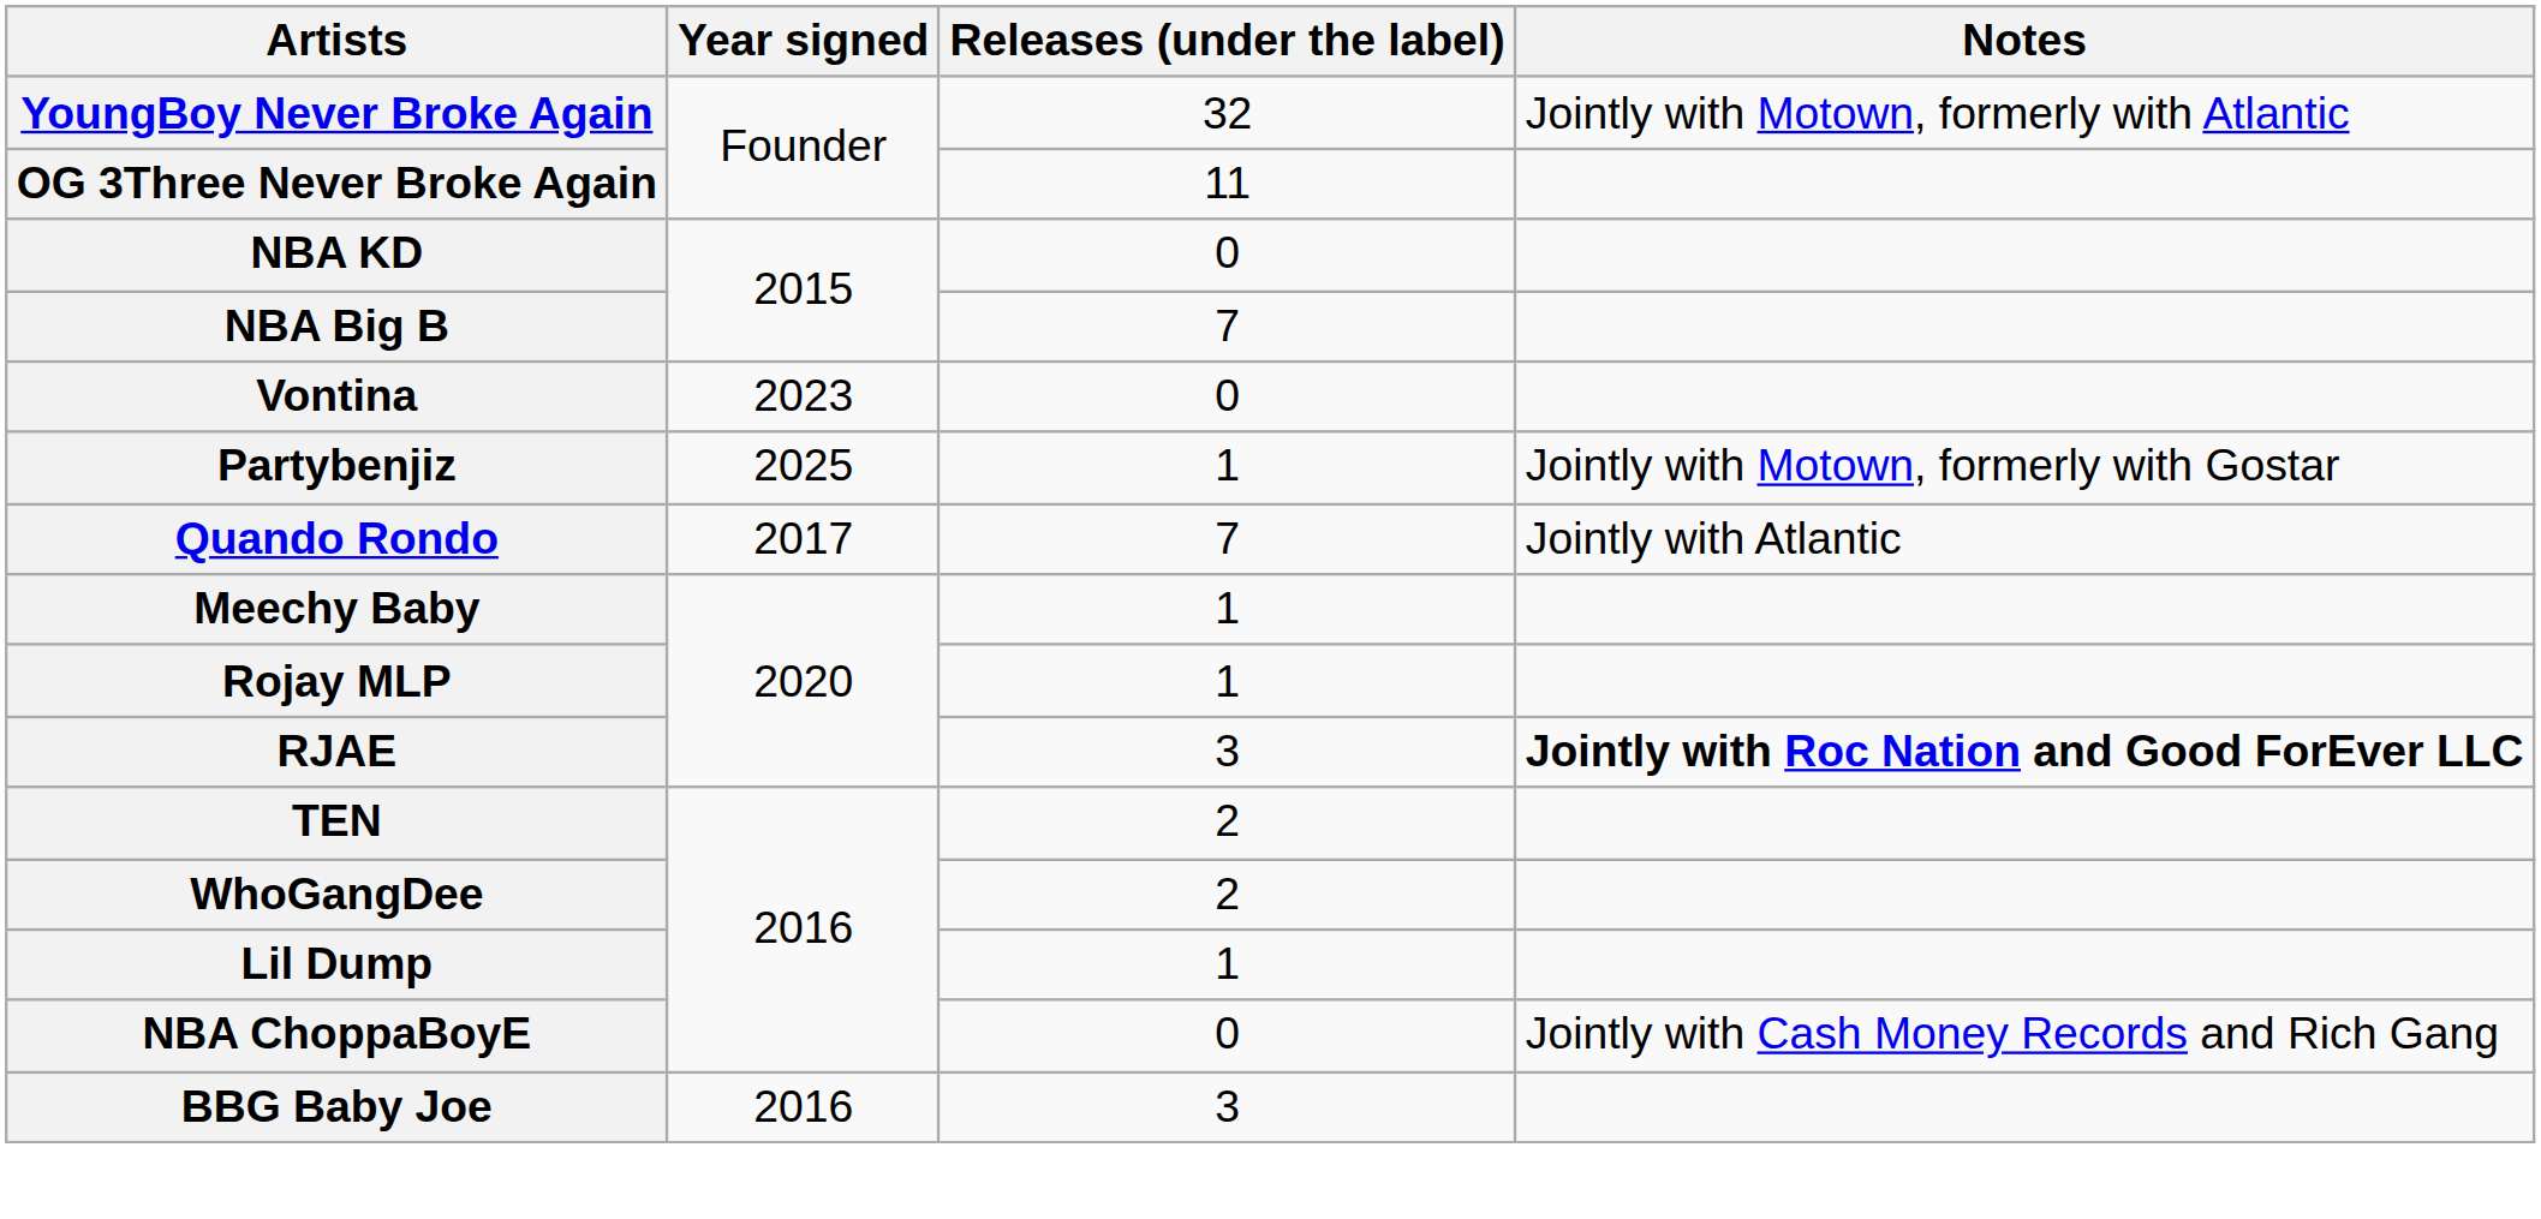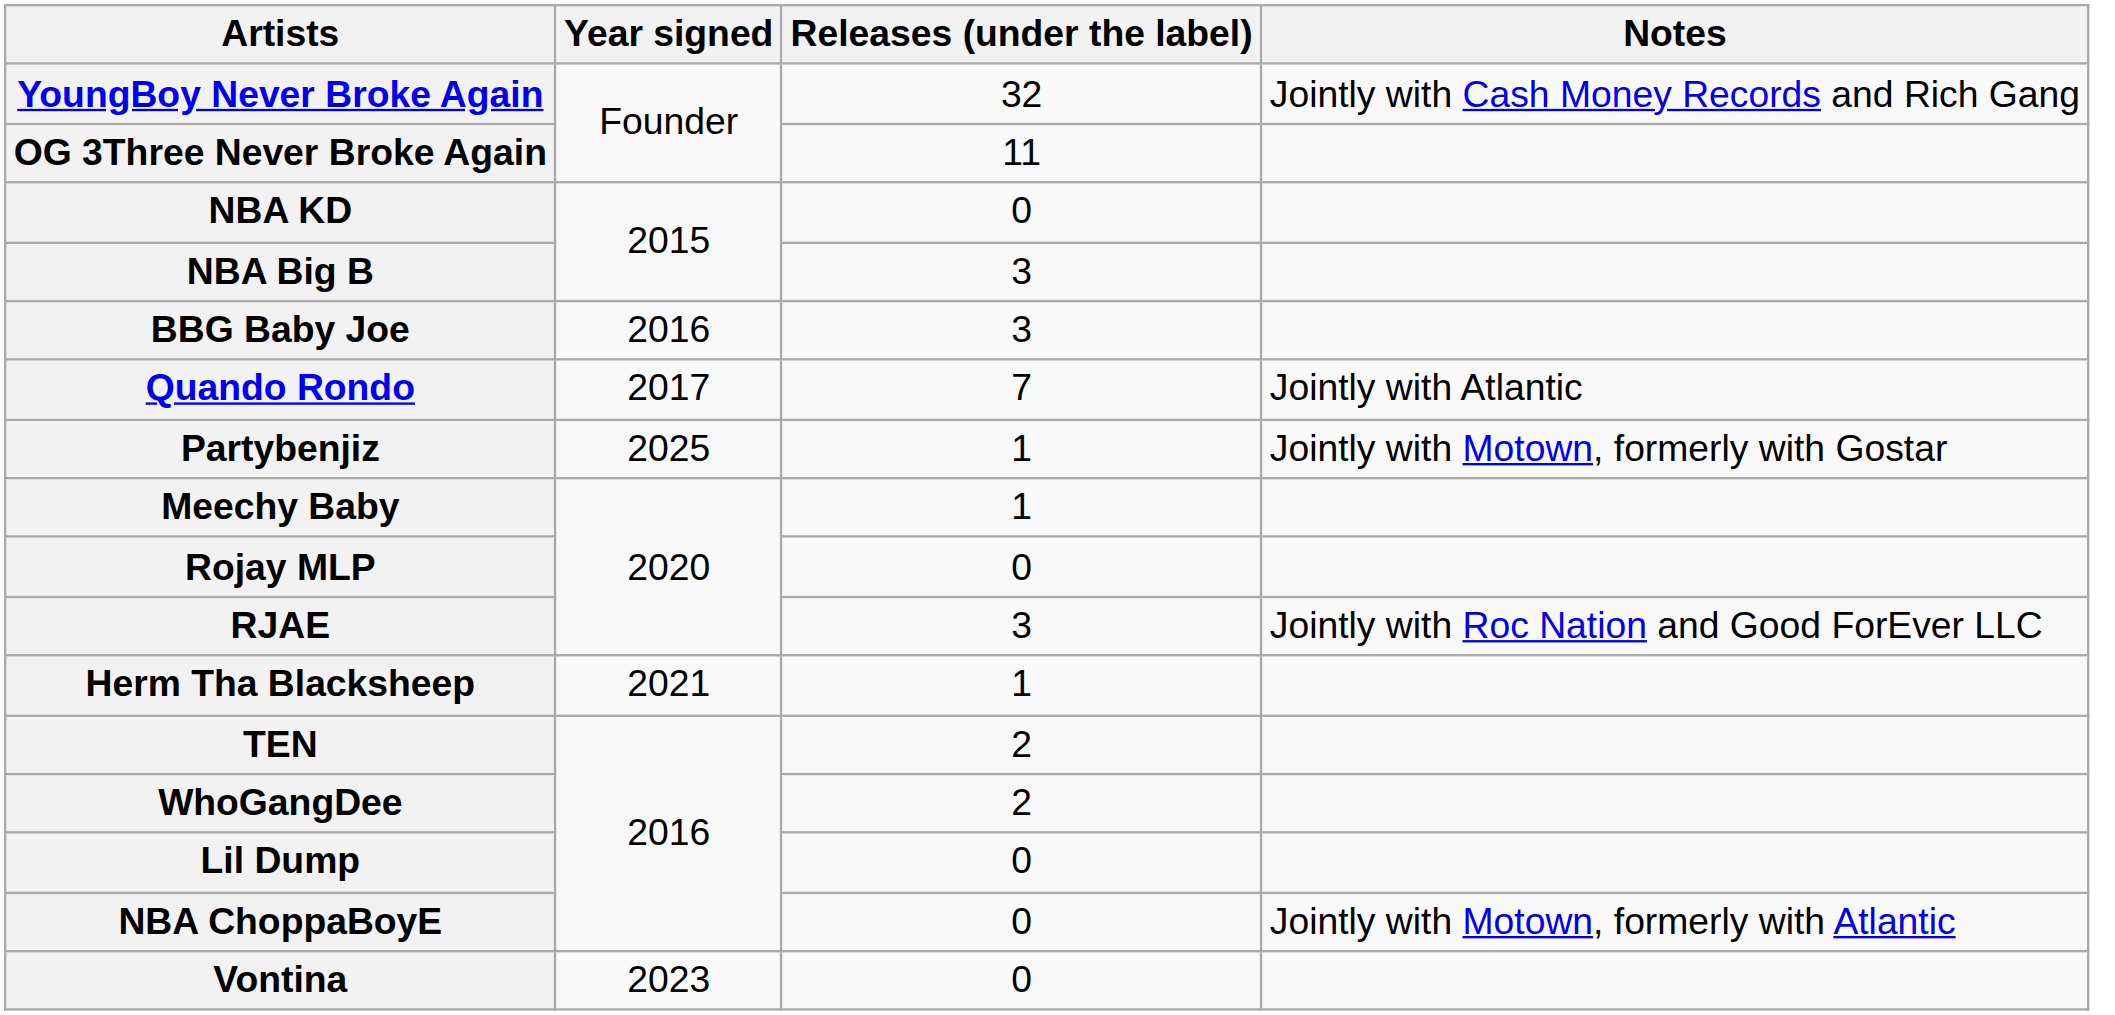YoungBoy Never Broke Again | Notes: Jointly with Motown, formerly with Atlantic -> Jointly with Cash Money Records and Rich Gang
NBA Big B | Releases (under the label): 7 -> 3
rows swapped: BBG Baby Joe <-> Vontina
rows swapped: Quando Rondo <-> Partybenjiz
Rojay MLP | Releases (under the label): 1 -> 0
RJAE | Notes: bold -> normal
+ row: Herm Tha Blacksheep | 2021 | 1
Lil Dump | Releases (under the label): 1 -> 0
NBA ChoppaBoyE | Notes: Jointly with Cash Money Records and Rich Gang -> Jointly with Motown, formerly with Atlantic
